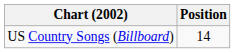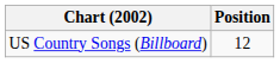US Country Songs (Billboard) | Position: 14 -> 12
